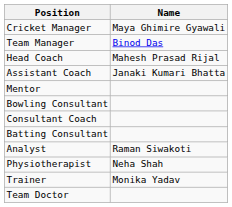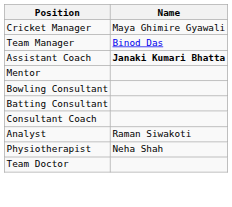- row: Head Coach | Mahesh Prasad Rijal
Assistant Coach | Name: normal -> bold
rows swapped: Batting Consultant <-> Consultant Coach
- row: Trainer | Monika Yadav
